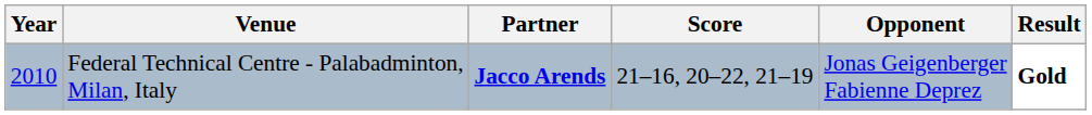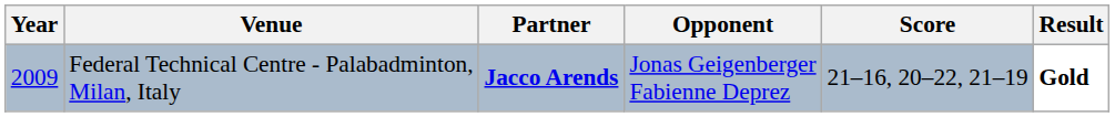columns swapped: Opponent <-> Score
Federal Technical Centre - Palabadminton, Milan, Italy | Year: 2010 -> 2009
